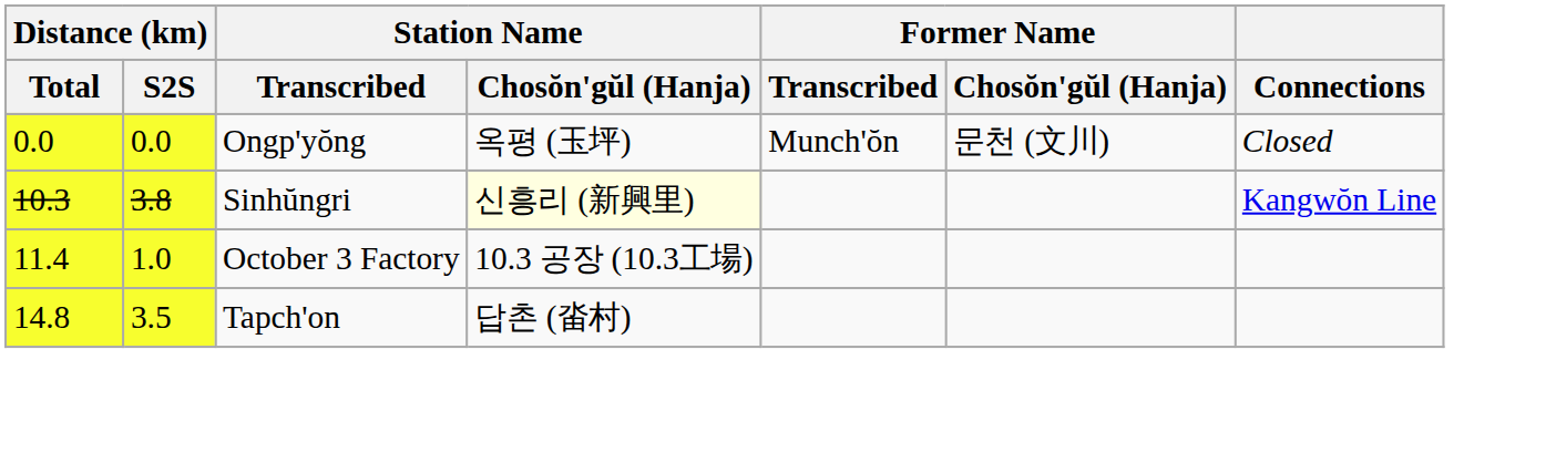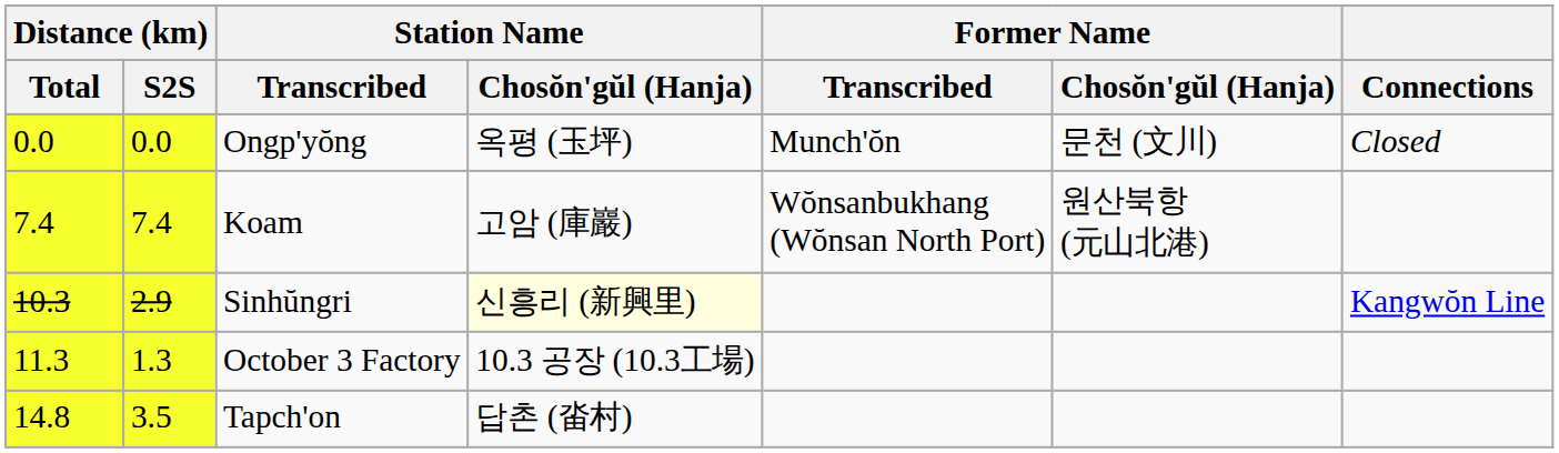+ row: 7.4 | 7.4 | Koam | 고암 (庫巖) | Wŏnsanbukhang (Wŏnsan North Port) | 원산북항 (元山北港)
Sinhŭngri | Distance (km) / S2S: 3.8 -> 2.9
October 3 Factory | Distance (km) / Total: 11.4 -> 11.3
October 3 Factory | Distance (km) / S2S: 1.0 -> 1.3
